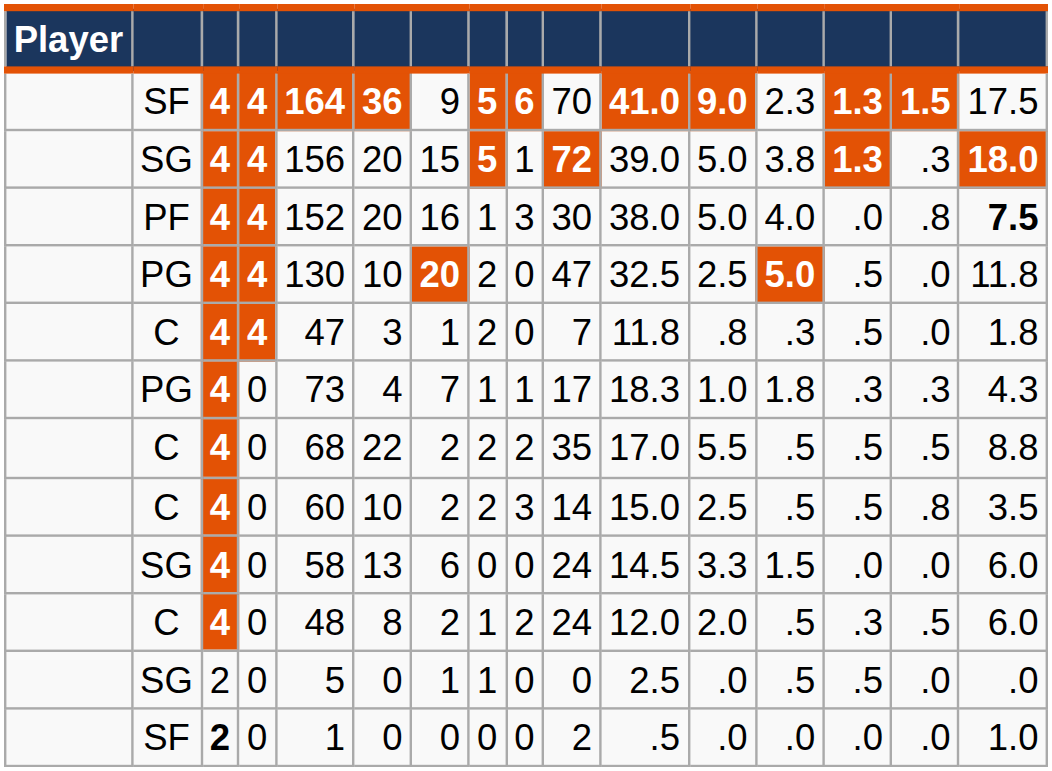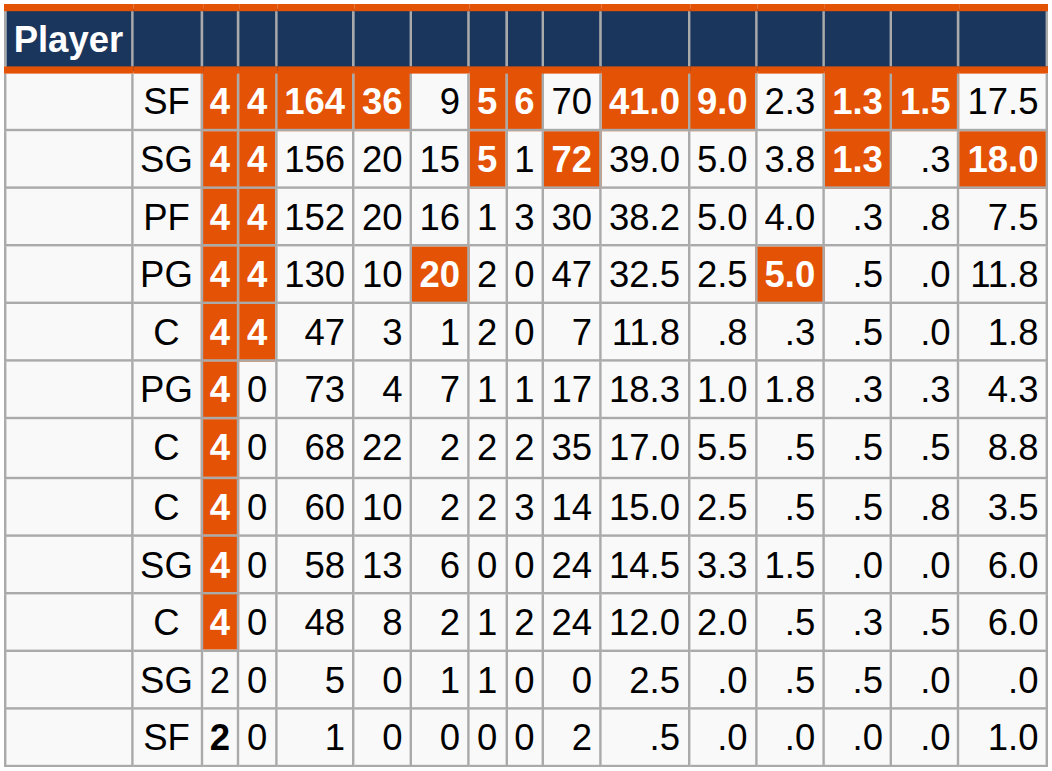PF | column 11: 38.0 -> 38.2
PF | column 14: .0 -> .3
PF | column 16: bold -> normal
